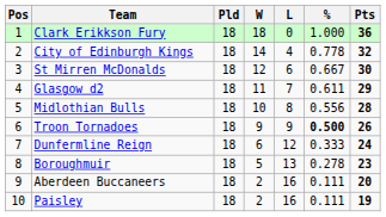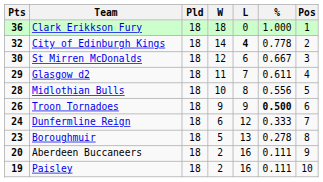columns swapped: Pos <-> Pts
City of Edinburgh Kings | L: normal -> bold
